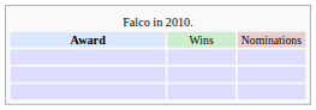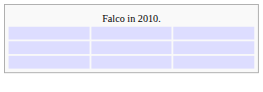- row: Award | Wins | Nominations
